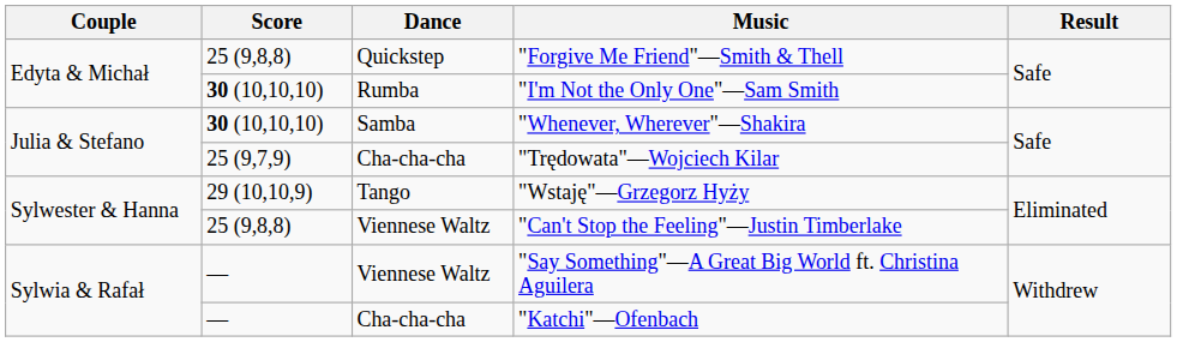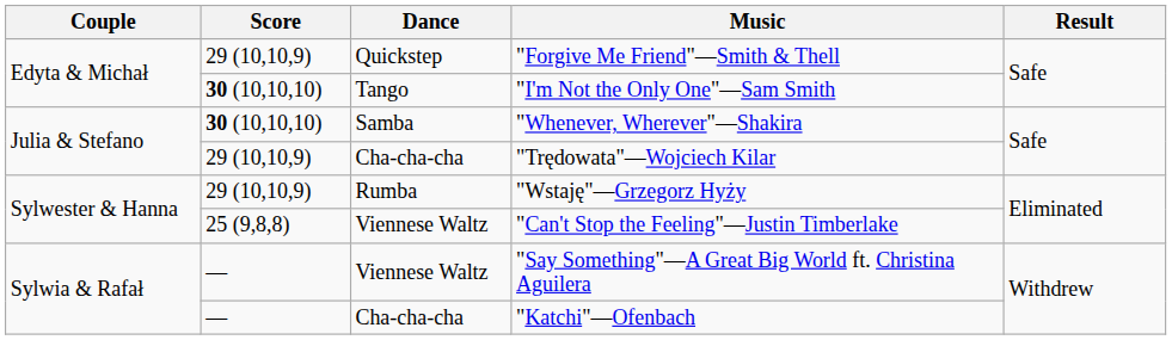"Forgive Me Friend"—Smith & Thell | Score: 25 (9,8,8) -> 29 (10,10,9)
"I'm Not the Only One"—Sam Smith | Dance: Rumba -> Tango
"Trędowata"—Wojciech Kilar | Score: 25 (9,7,9) -> 29 (10,10,9)
"Wstaję"—Grzegorz Hyży | Dance: Tango -> Rumba
